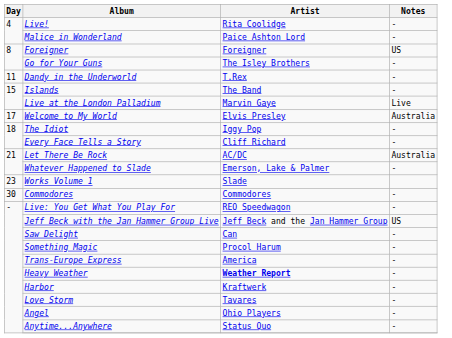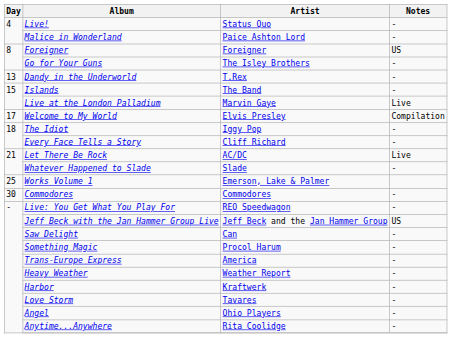Live! | Artist: Rita Coolidge -> Status Quo
Dandy in the Underworld | Day: 11 -> 13
Welcome to My World | Notes: Australia -> Compilation
Let There Be Rock | Notes: Australia -> Live
Whatever Happened to Slade | Artist: Emerson, Lake & Palmer -> Slade
Works Volume 1 | Day: 23 -> 25
Works Volume 1 | Artist: Slade -> Emerson, Lake & Palmer
Heavy Weather | Artist: bold -> normal
Anytime...Anywhere | Artist: Status Quo -> Rita Coolidge
